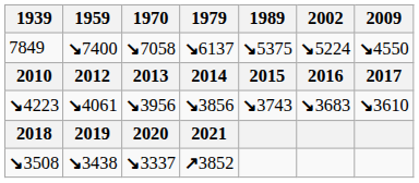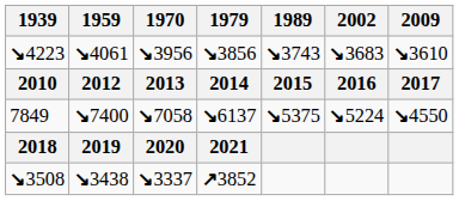rows swapped: 7849 <-> ↘4223
